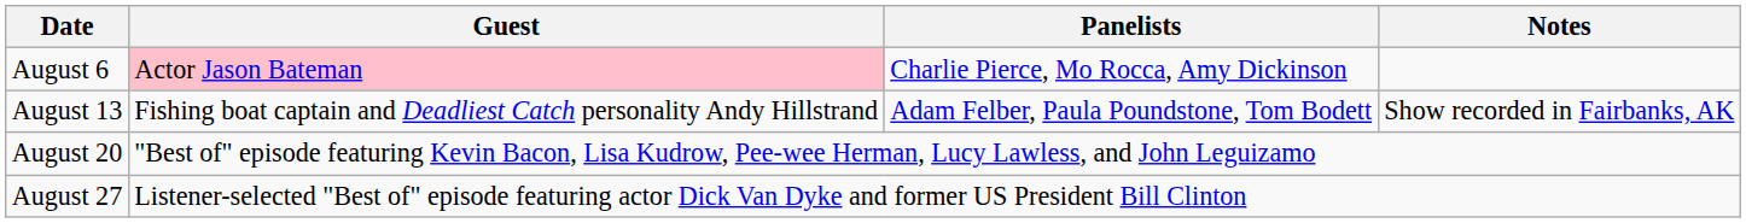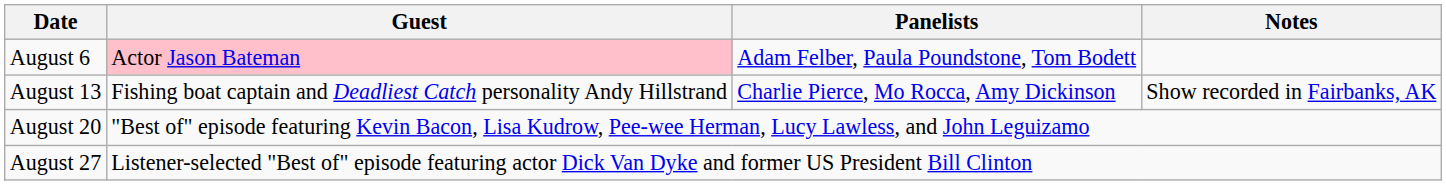August 6 | Panelists: Charlie Pierce, Mo Rocca, Amy Dickinson -> Adam Felber, Paula Poundstone, Tom Bodett
August 13 | Panelists: Adam Felber, Paula Poundstone, Tom Bodett -> Charlie Pierce, Mo Rocca, Amy Dickinson
